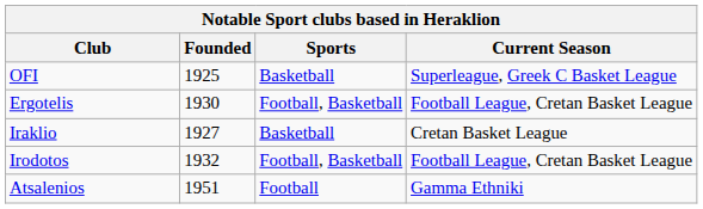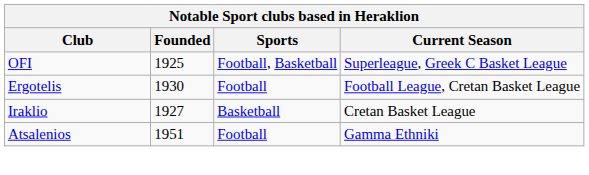OFI | Sports: Basketball -> Football, Basketball
Ergotelis | Sports: Football, Basketball -> Football
- row: Irodotos | 1932 | Football, Basketball | Football League, Cretan Basket League
